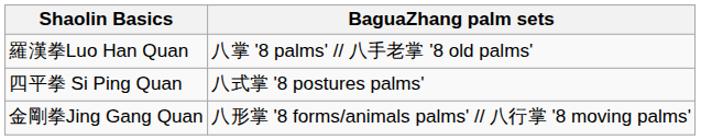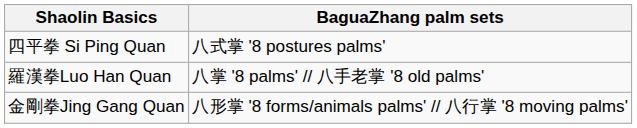rows swapped: 四平拳 Si Ping Quan <-> 羅漢拳Luo Han Quan
